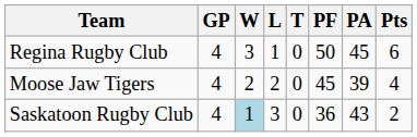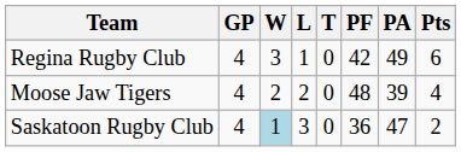Regina Rugby Club | PF: 50 -> 42
Regina Rugby Club | PA: 45 -> 49
Moose Jaw Tigers | PF: 45 -> 48
Saskatoon Rugby Club | PA: 43 -> 47
